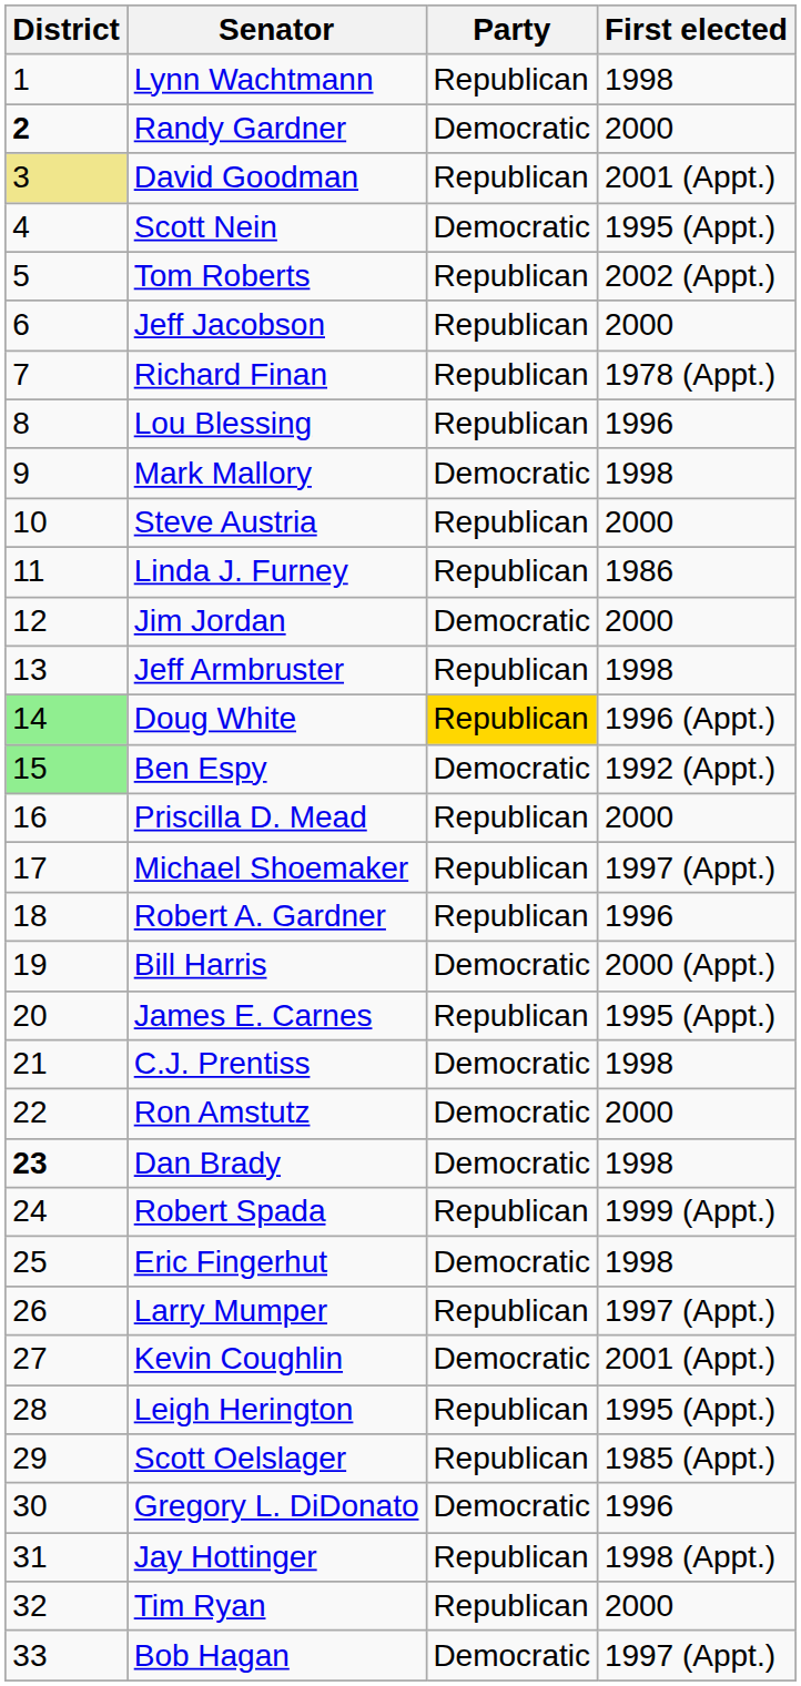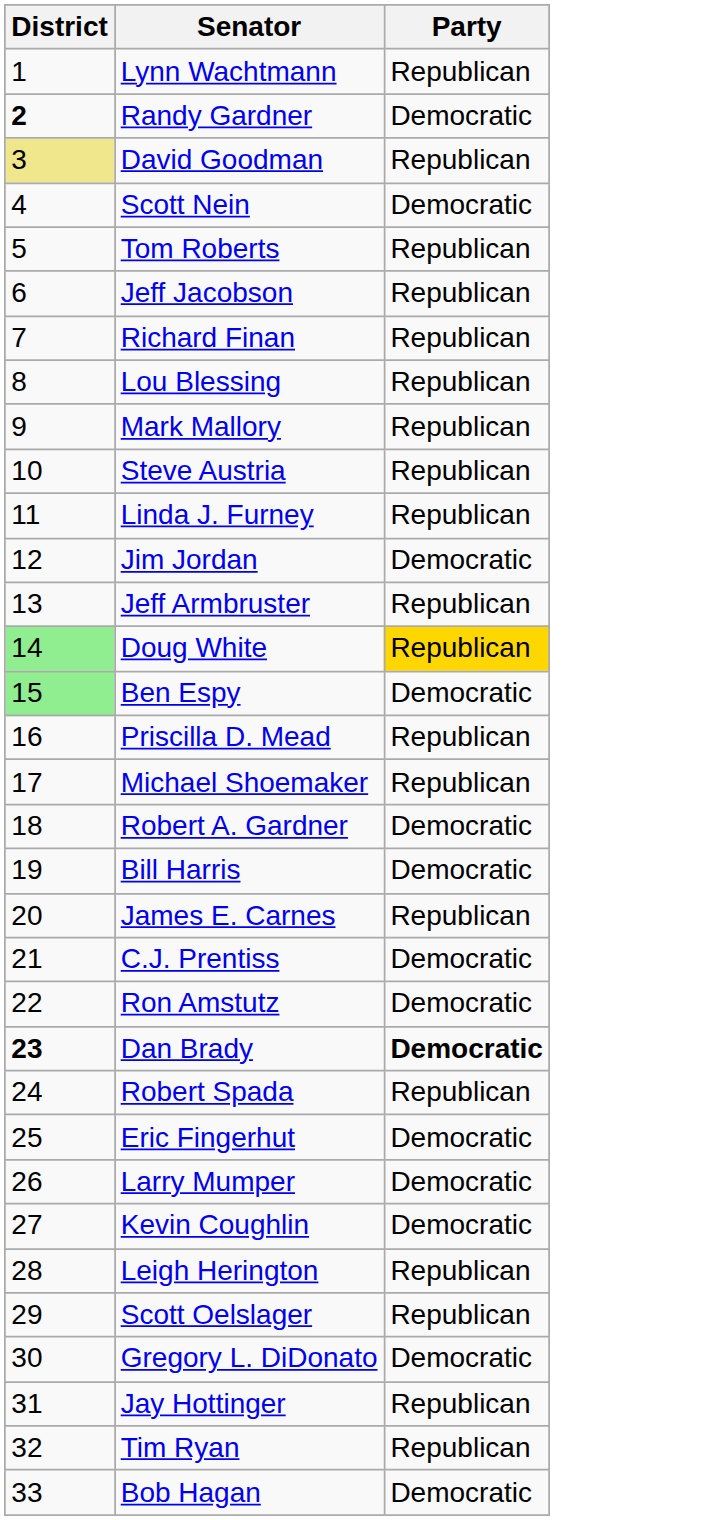- column: First elected | 1998 | 2000 | 2001 (Appt.) | 1995 (Appt.) | 2002 (Appt.) | 2000 | 1978 (Appt.) | 1996 | 1998 | 2000 | 1986 | 2000 | 1998 | 1996 (Appt.) | 1992 (Appt.) | 2000 | 1997 (Appt.) | 1996 | 2000 (Appt.) | 1995 (Appt.) | 1998 | 2000 | 1998 | 1999 (Appt.) | 1998 | 1997 (Appt.) | 2001 (Appt.) | 1995 (Appt.) | 1985 (Appt.) | 1996 | 1998 (Appt.) | 2000 | 1997 (Appt.)
Mark Mallory | Party: Democratic -> Republican
Robert A. Gardner | Party: Republican -> Democratic
Dan Brady | Party: normal -> bold
Larry Mumper | Party: Republican -> Democratic
